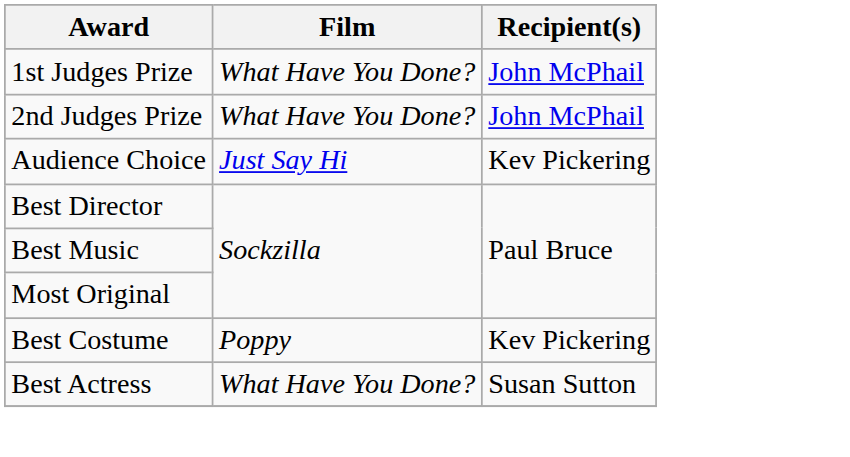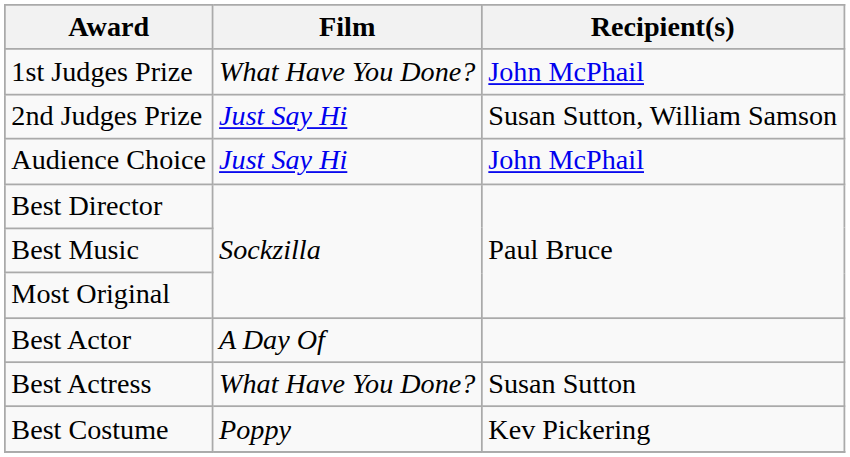2nd Judges Prize | Film: What Have You Done? -> Just Say Hi
2nd Judges Prize | Recipient(s): John McPhail -> Susan Sutton, William Samson
Audience Choice | Recipient(s): Kev Pickering -> John McPhail
+ row: Best Actor | A Day Of
rows swapped: Best Actress <-> Best Costume
